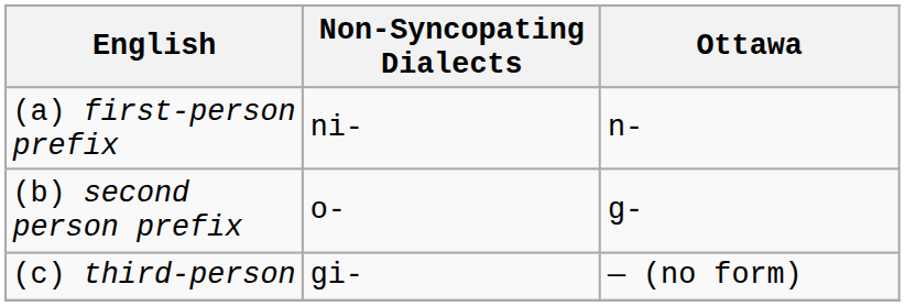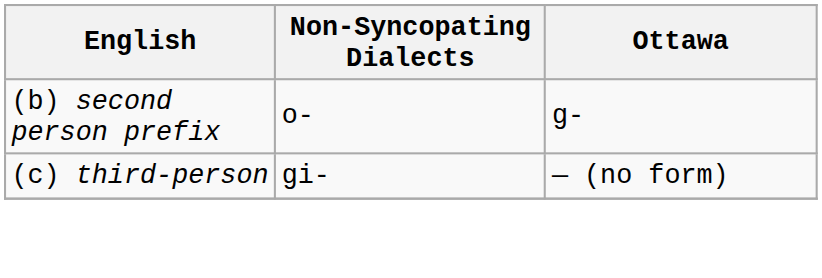- row: (a) first-person prefix | ni- | n-
